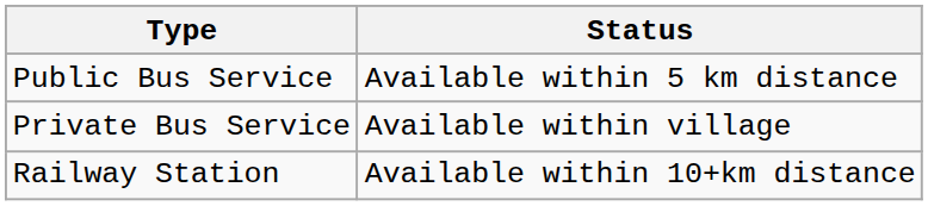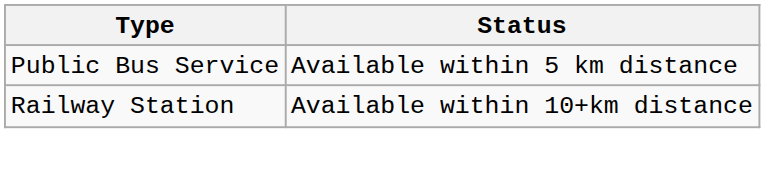- row: Private Bus Service | Available within village
